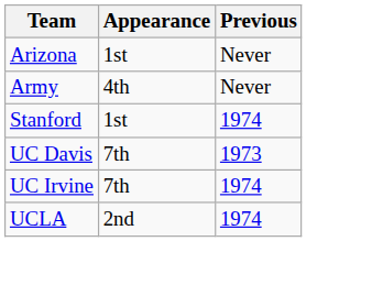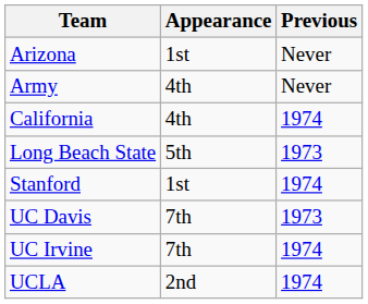+ row: California | 4th | 1974
+ row: Long Beach State | 5th | 1973
